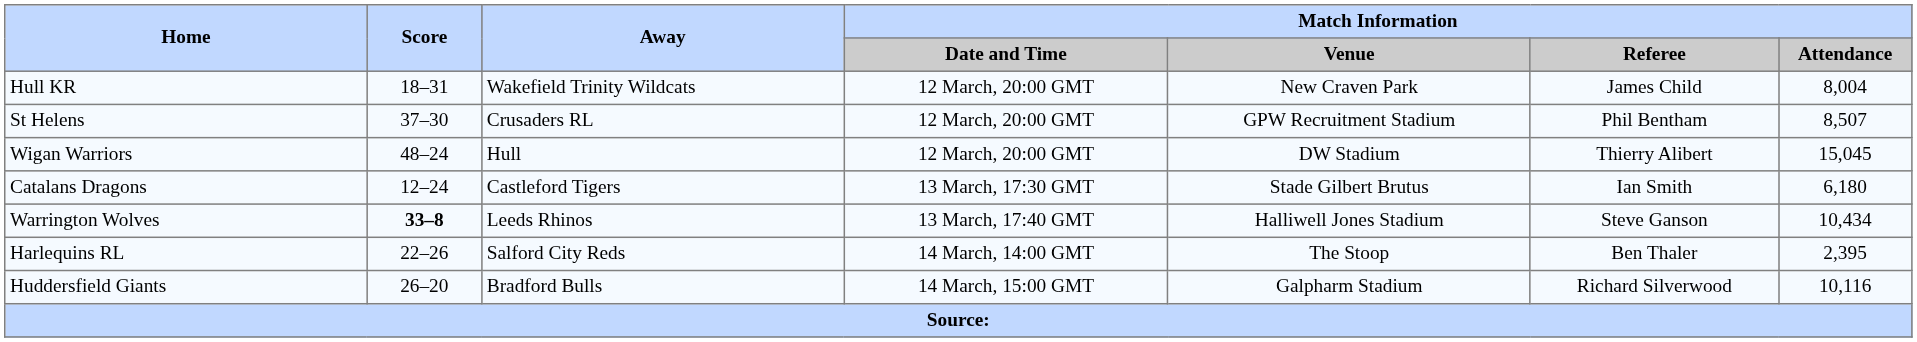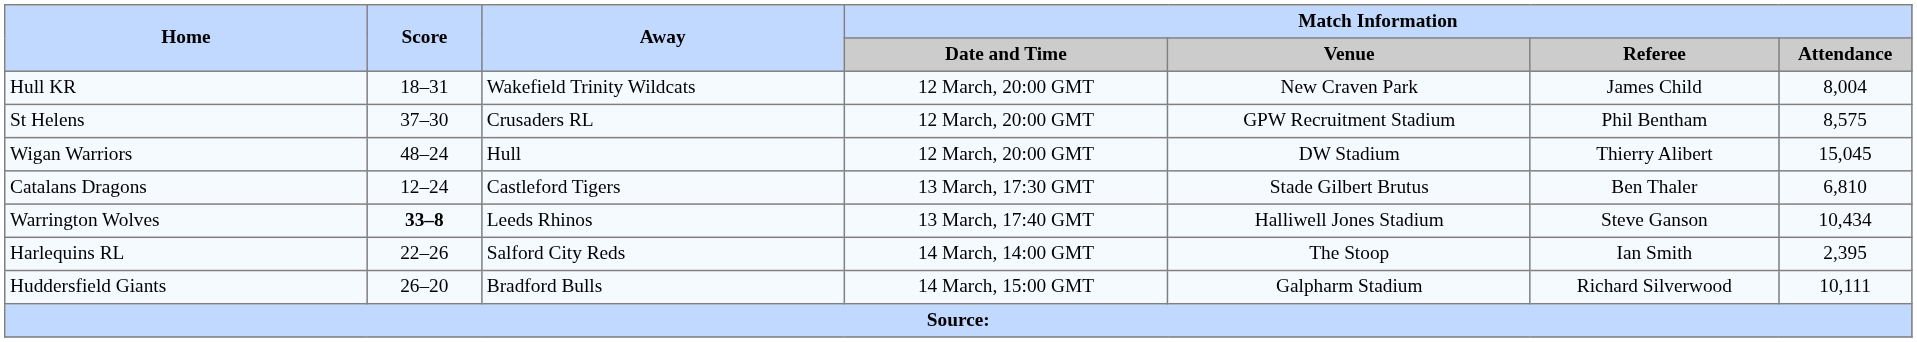St Helens | Match Information / Attendance: 8,507 -> 8,575
Catalans Dragons | Match Information / Referee: Ian Smith -> Ben Thaler
Catalans Dragons | Match Information / Attendance: 6,180 -> 6,810
Harlequins RL | Match Information / Referee: Ben Thaler -> Ian Smith
Huddersfield Giants | Match Information / Attendance: 10,116 -> 10,111
